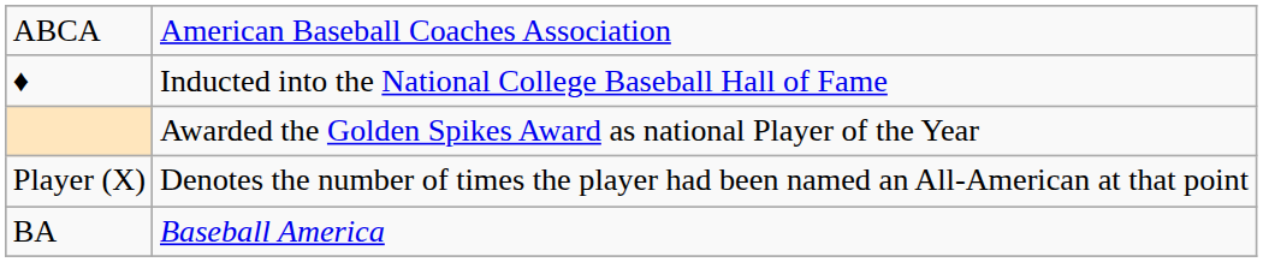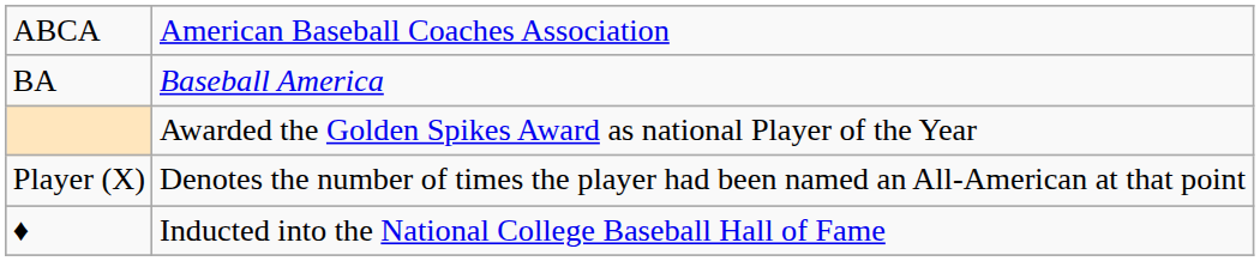rows swapped: BA <-> ♦
